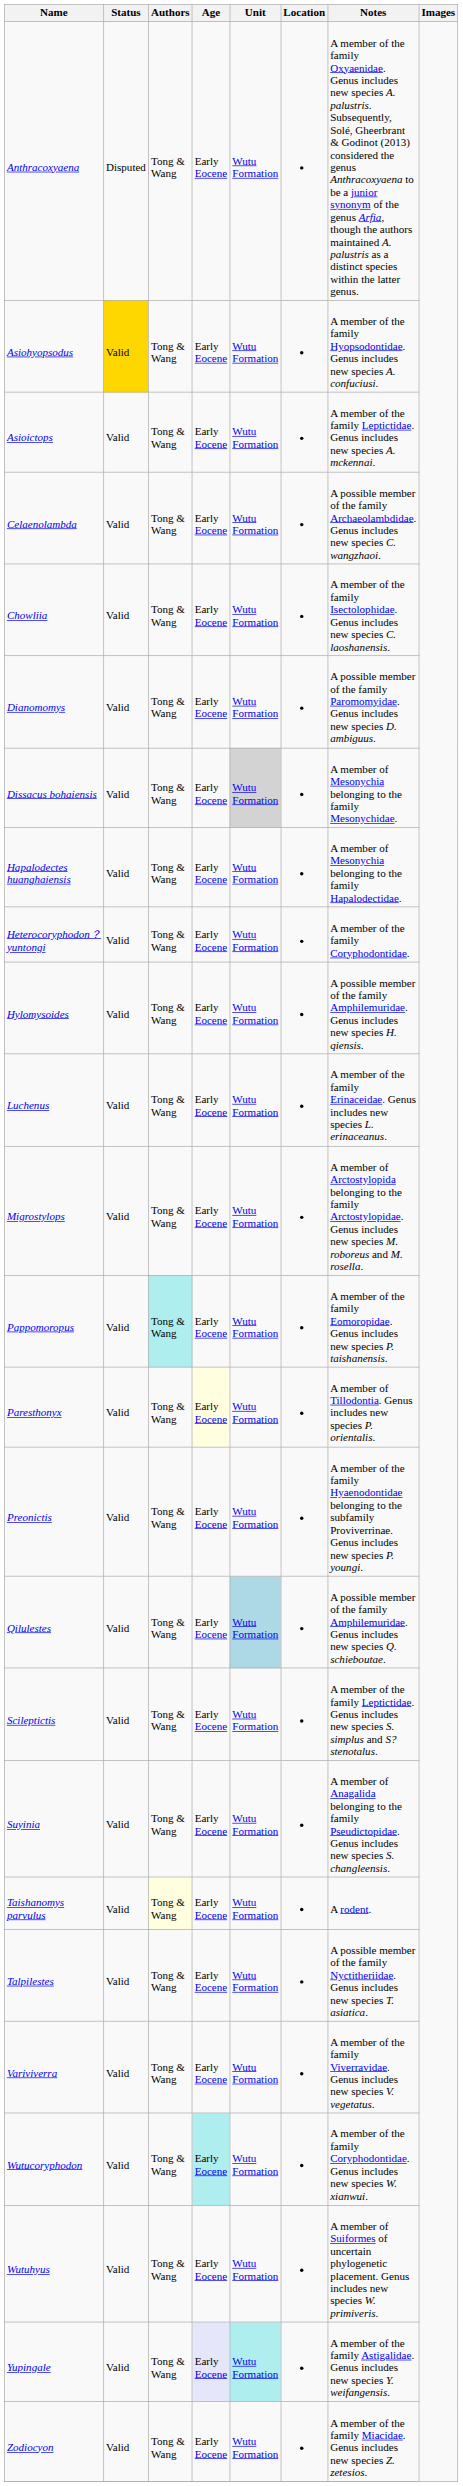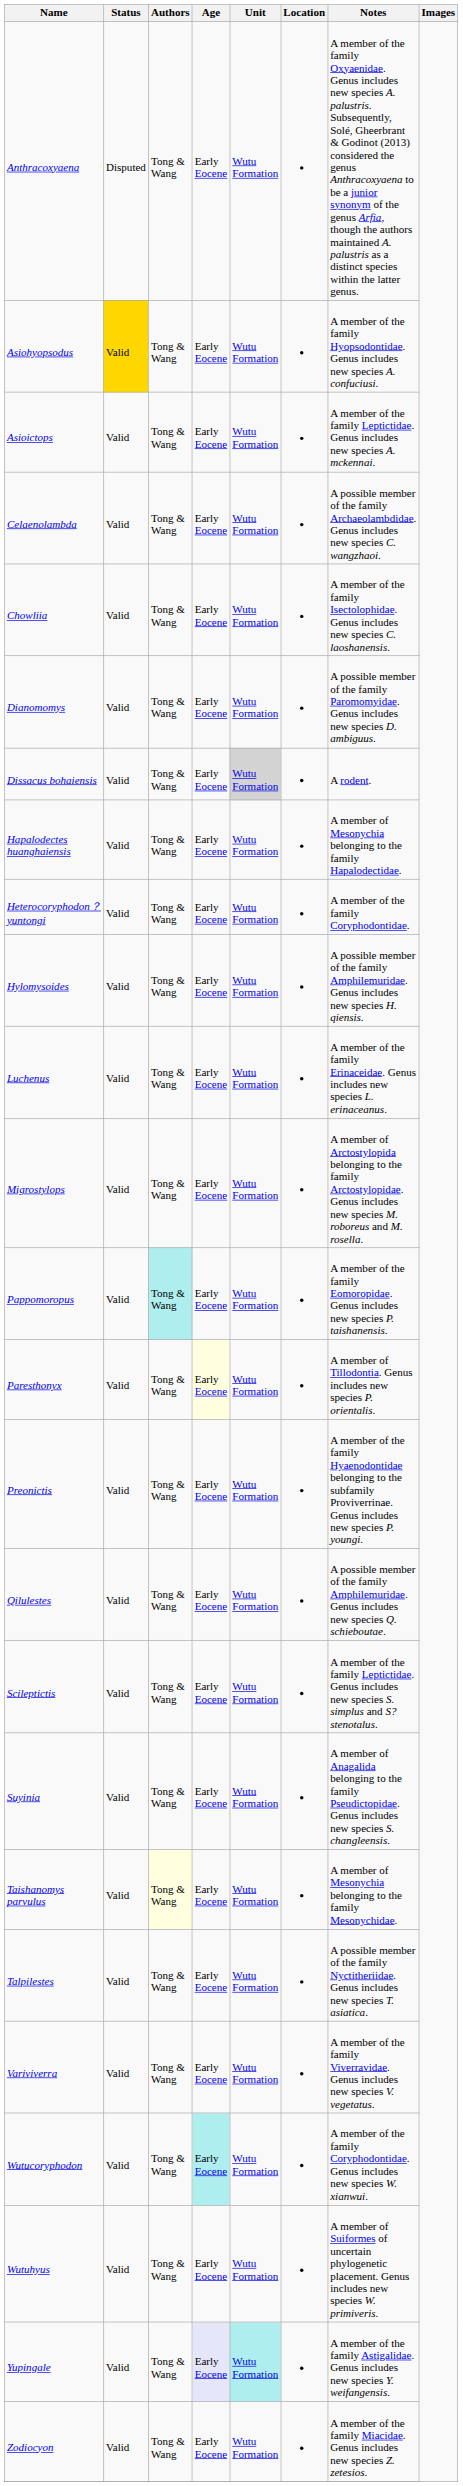Dissacus bohaiensis | Notes: A member of Mesonychia belonging to the family Mesonychidae. -> A rodent.
Qilulestes | Unit: lightblue background -> no background
Taishanomys parvulus | Notes: A rodent. -> A member of Mesonychia belonging to the family Mesonychidae.
